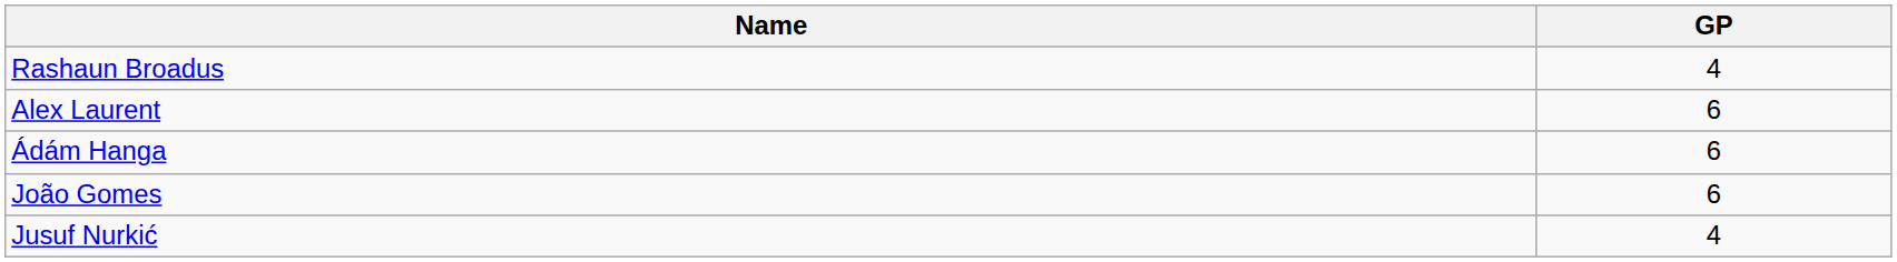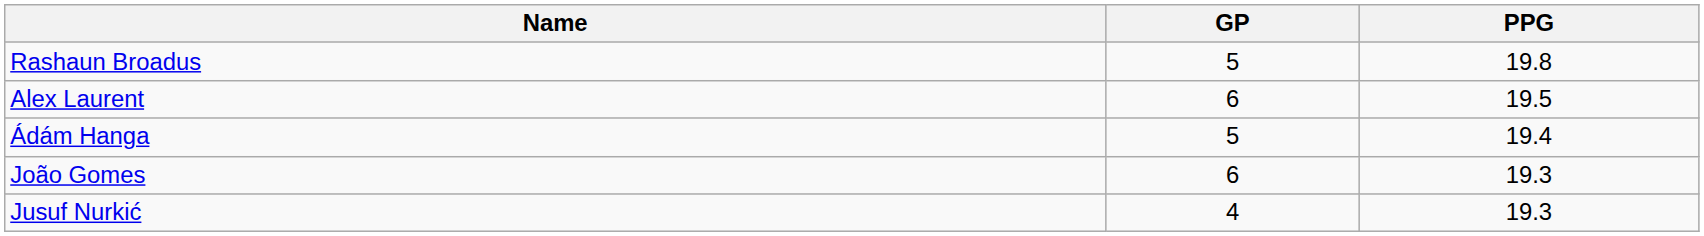+ column: PPG | 19.8 | 19.5 | 19.4 | 19.3 | 19.3
Rashaun Broadus | GP: 4 -> 5
Ádám Hanga | GP: 6 -> 5
